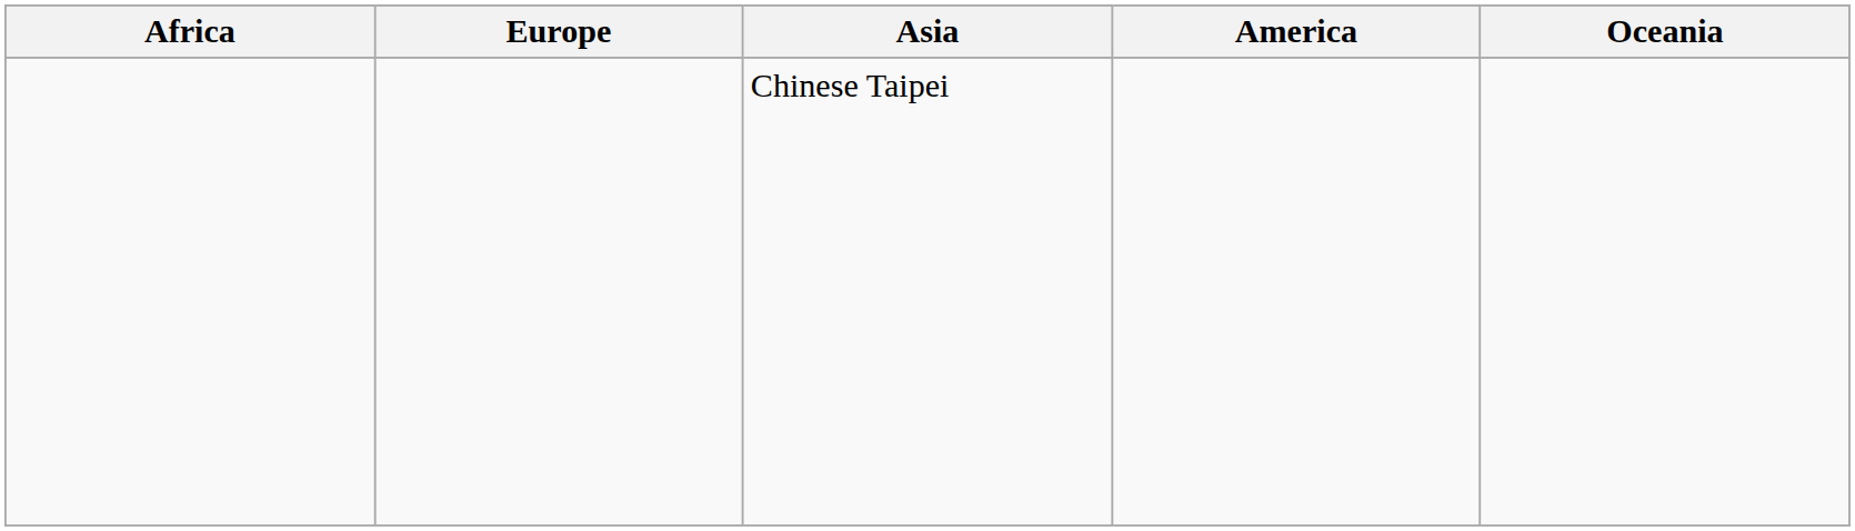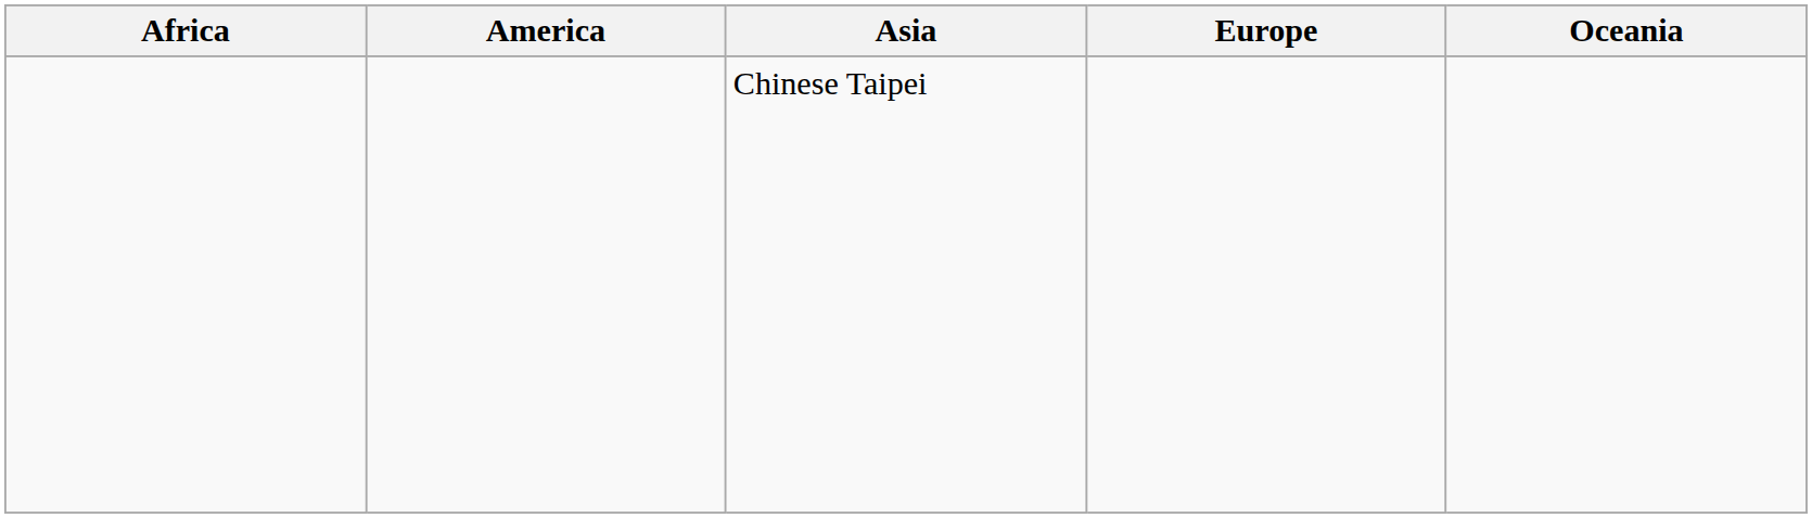columns swapped: America <-> Europe
